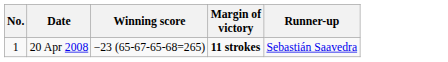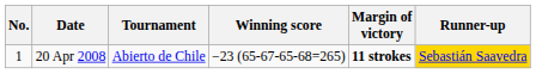+ column: Tournament | Abierto de Chile
20 Apr 2008 | Runner-up: no background -> gold background
